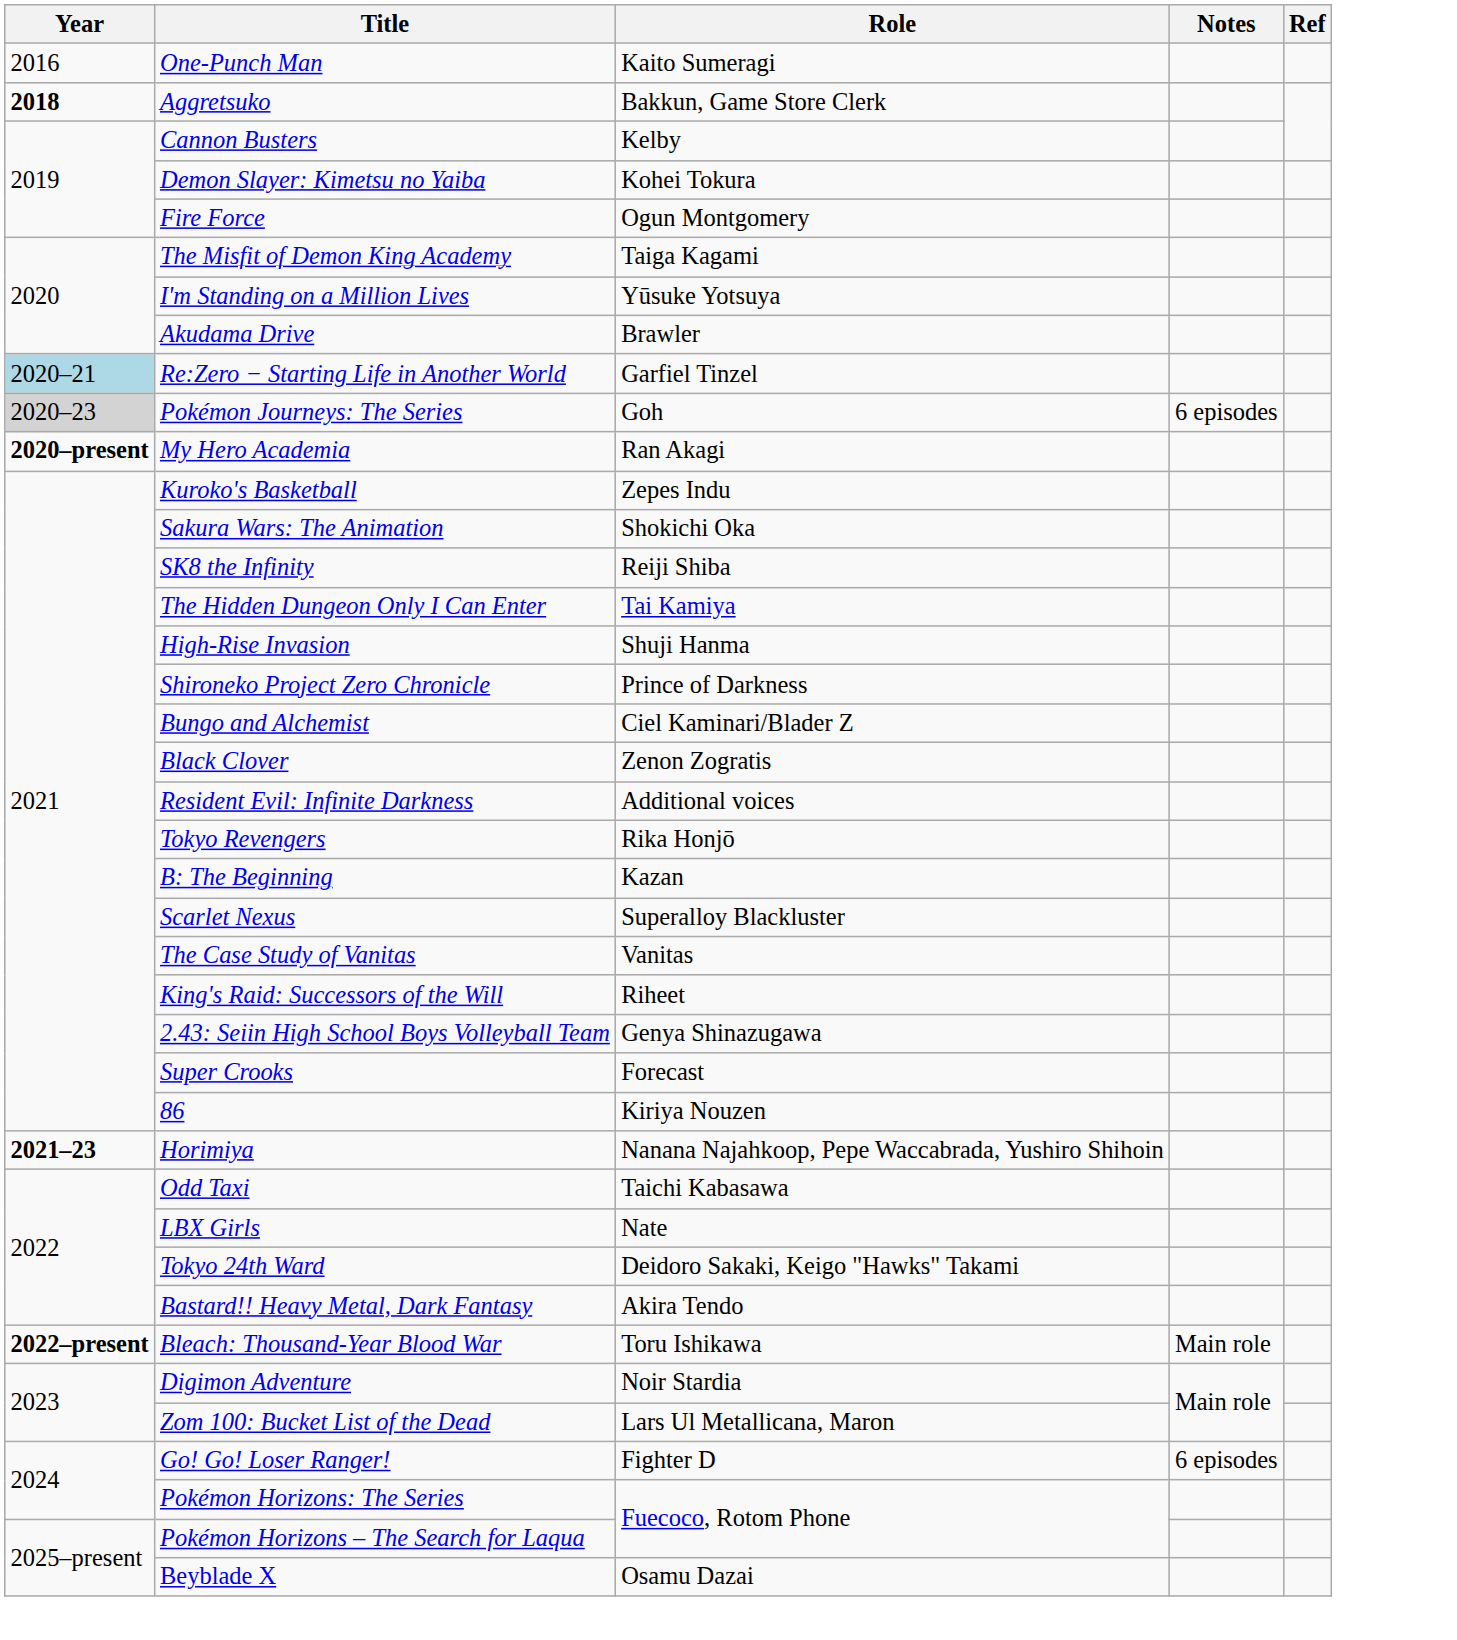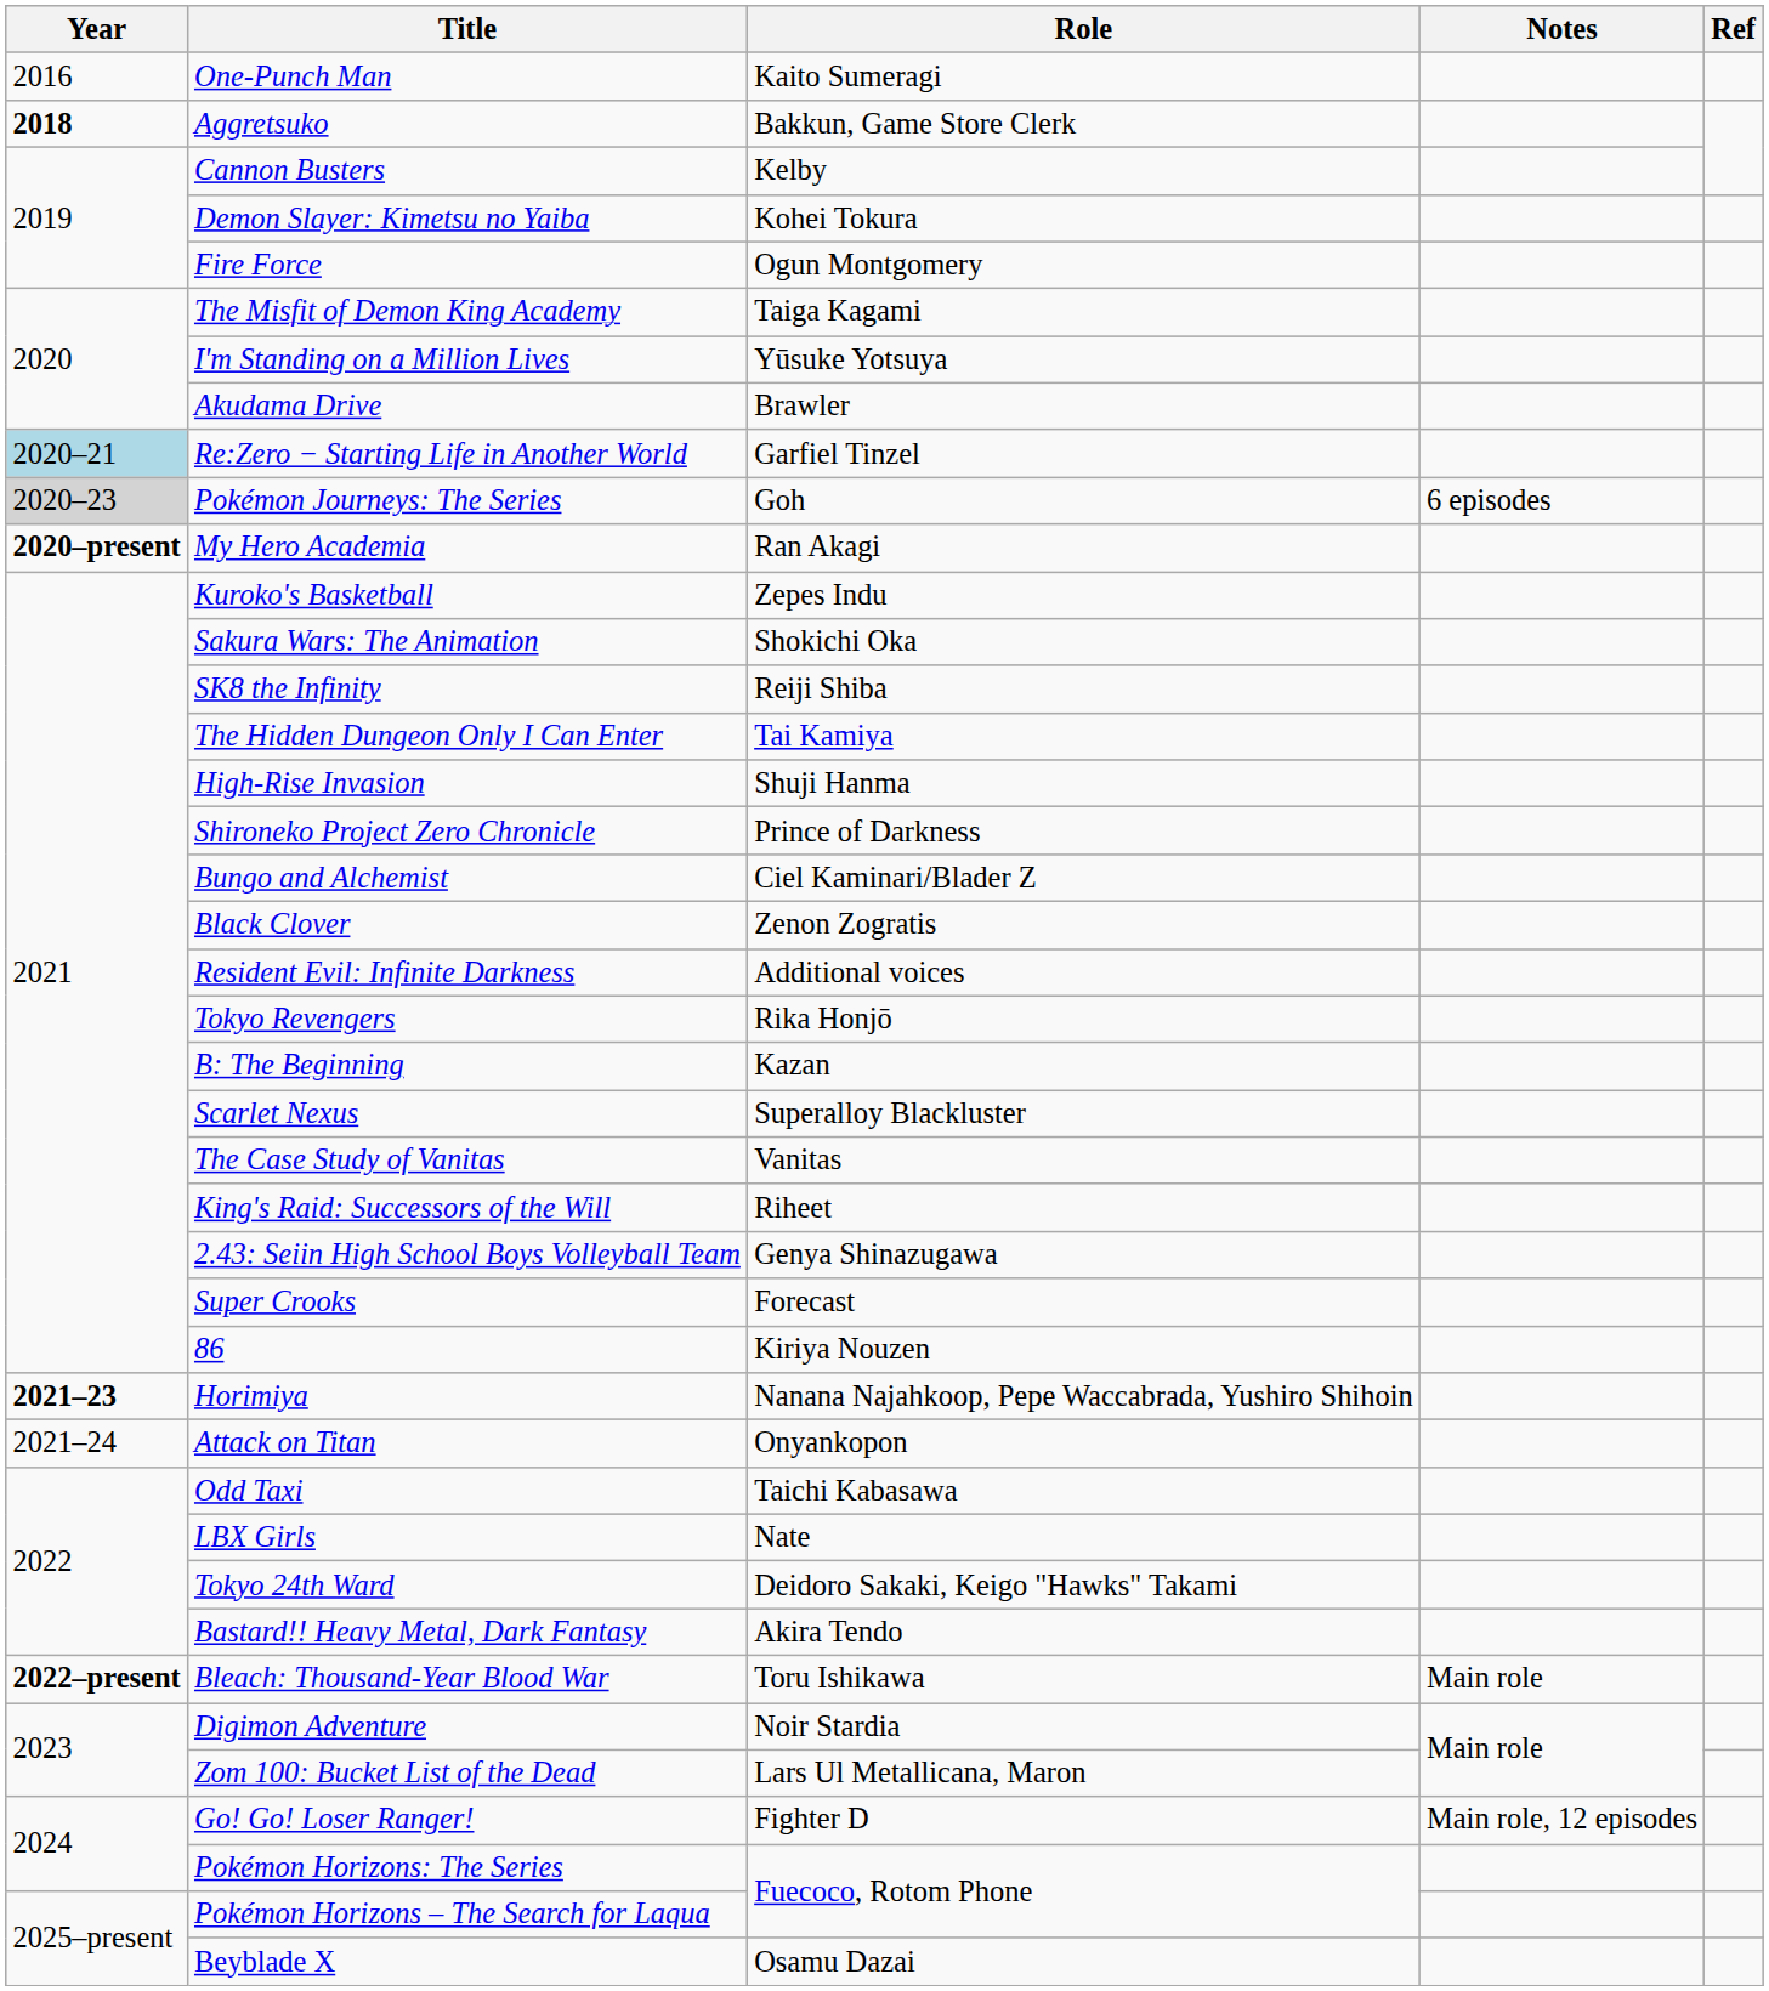+ row: 2021–24 | Attack on Titan | Onyankopon
Go! Go! Loser Ranger! | Notes: 6 episodes -> Main role, 12 episodes
